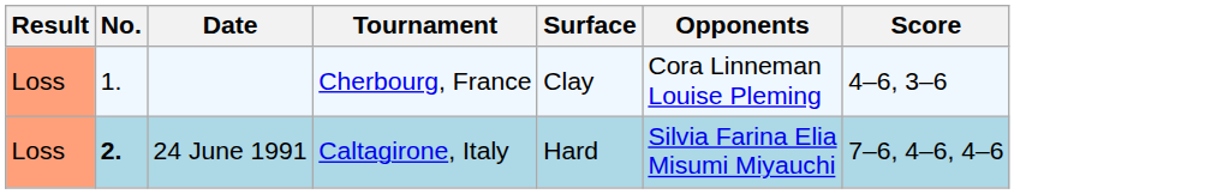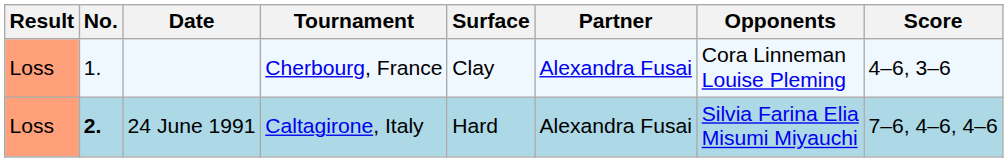+ column: Partner | Alexandra Fusai | Alexandra Fusai
